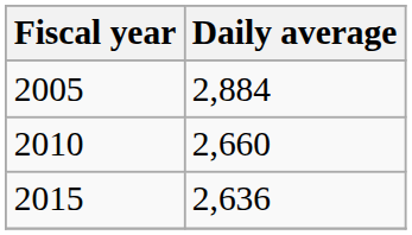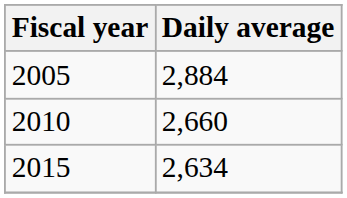2015 | Daily average: 2,636 -> 2,634
